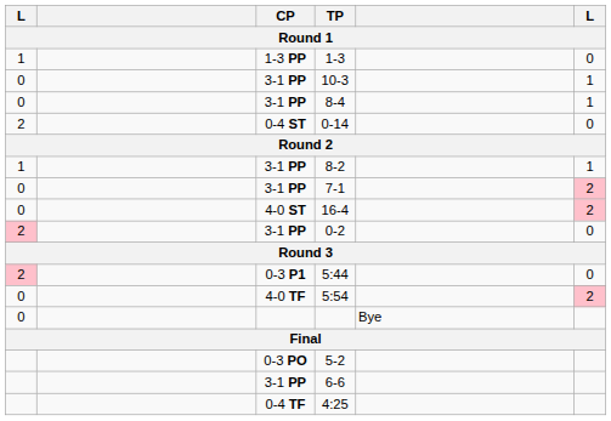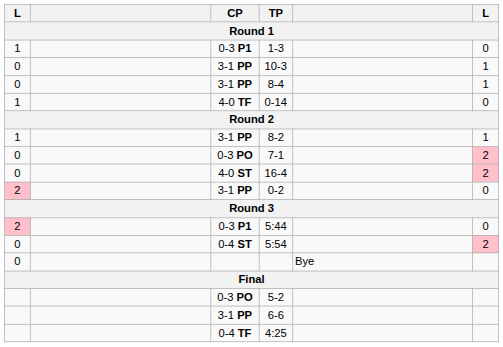1-3 | CP: 1-3 PP -> 0-3 P1
0-14 | column 1: 2 -> 1
0-14 | CP: 0-4 ST -> 4-0 TF
7-1 | CP: 3-1 PP -> 0-3 PO
5:54 | CP: 4-0 TF -> 0-4 ST
